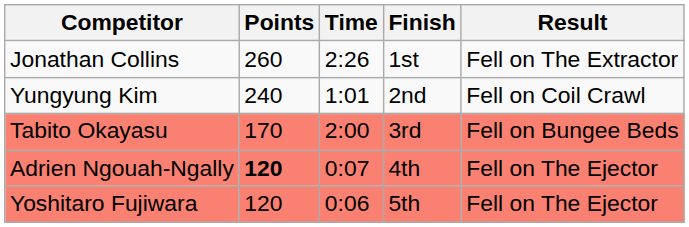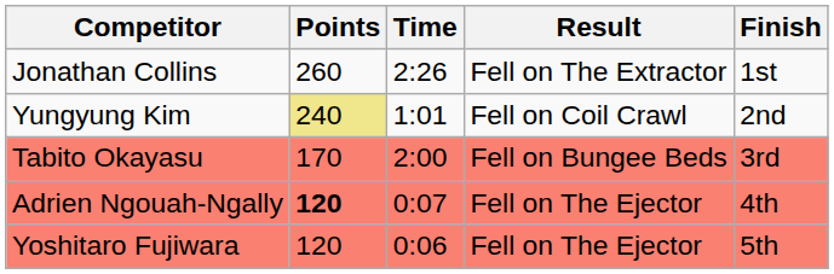columns swapped: Finish <-> Result
Yungyung Kim | Points: no background -> khaki background
